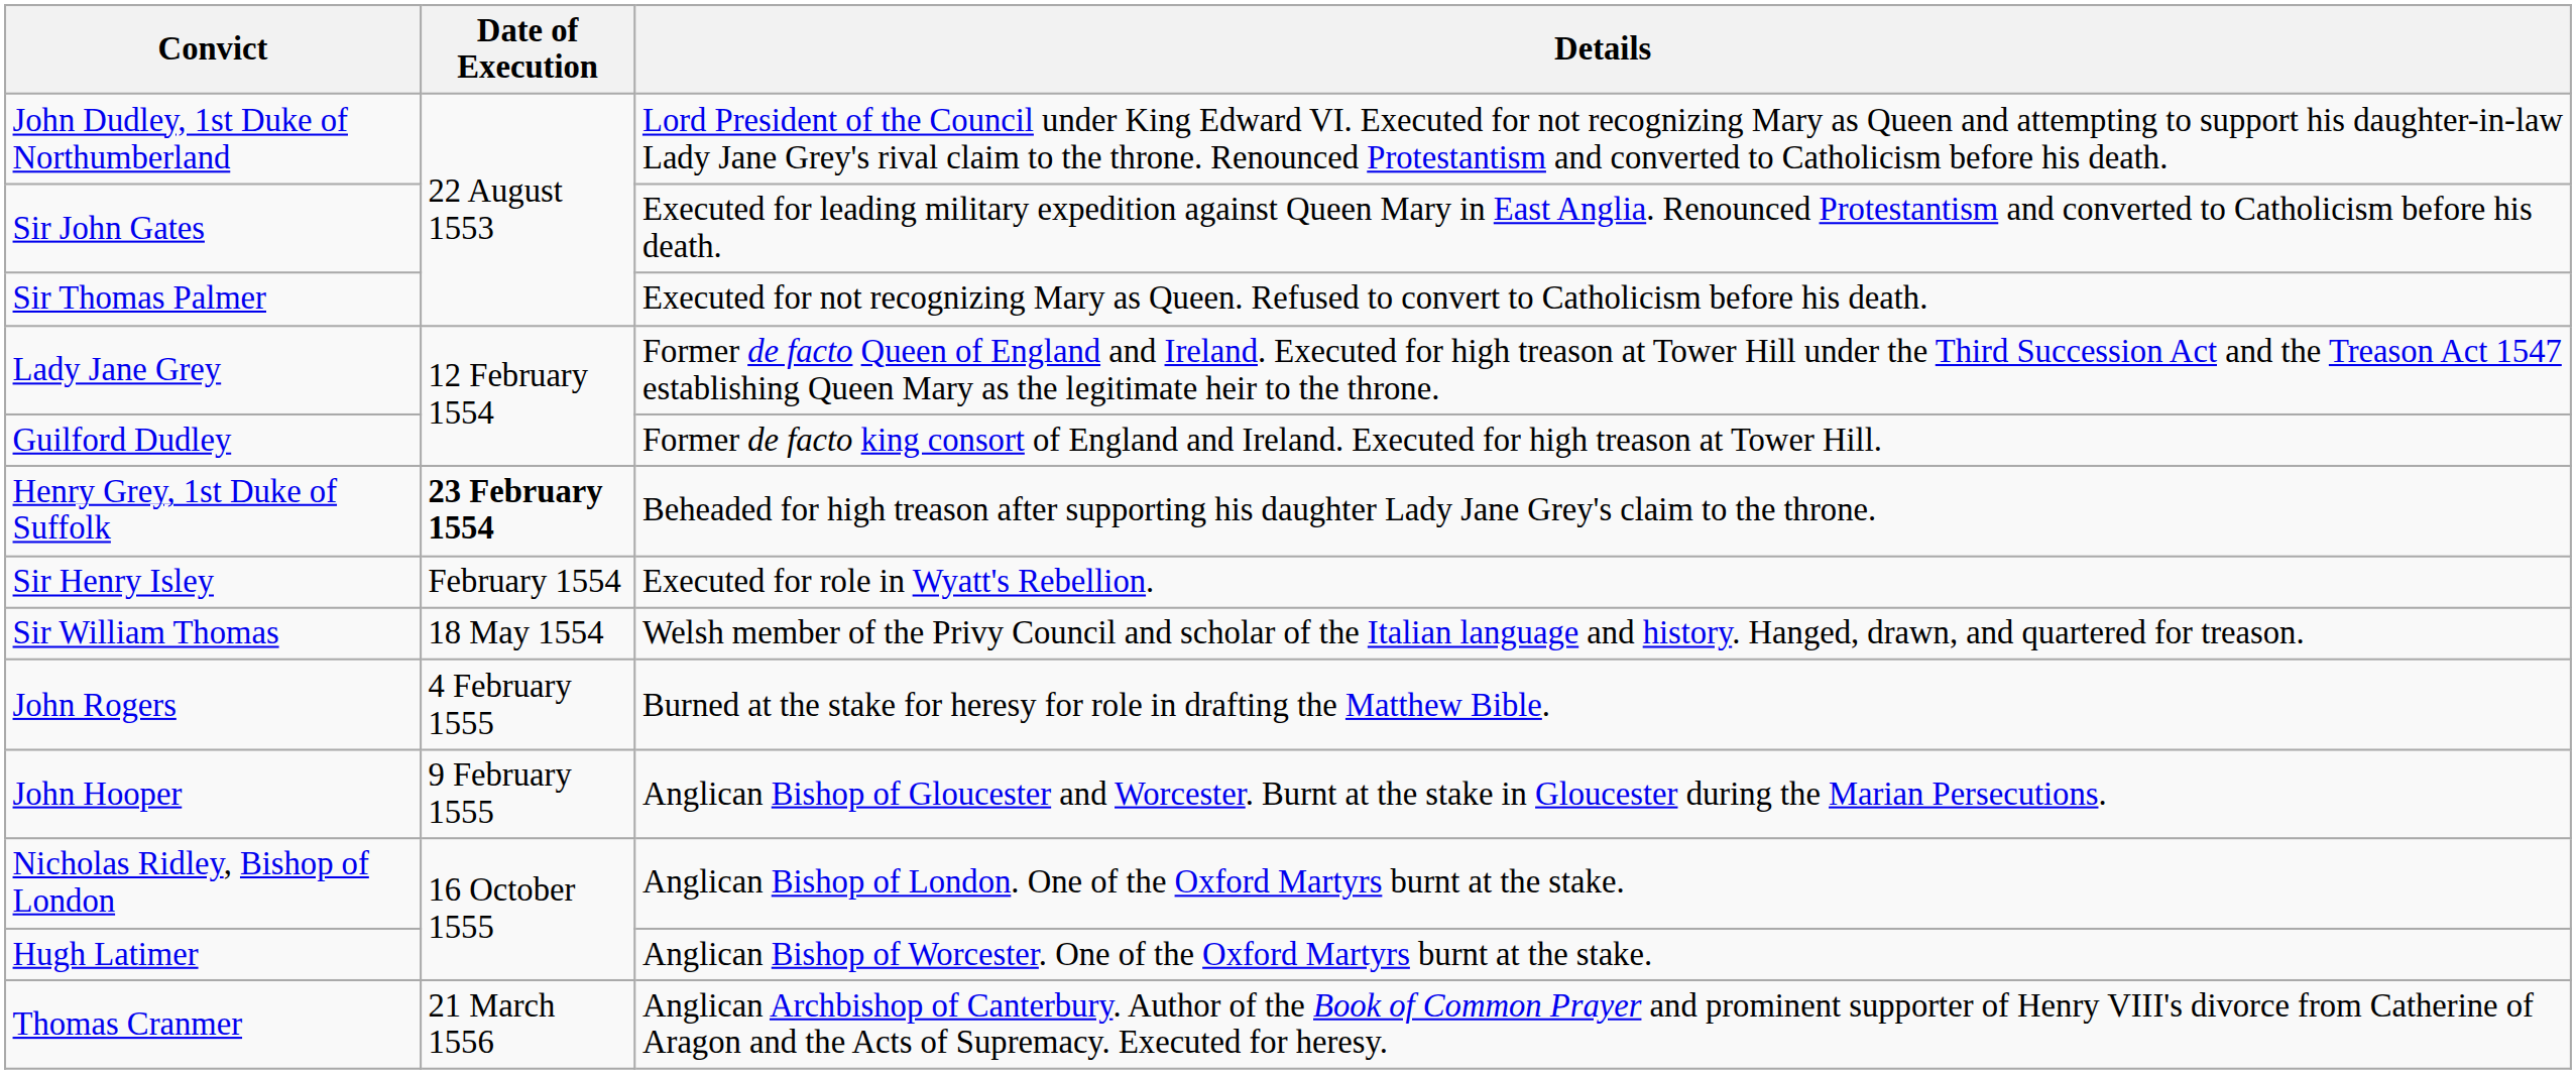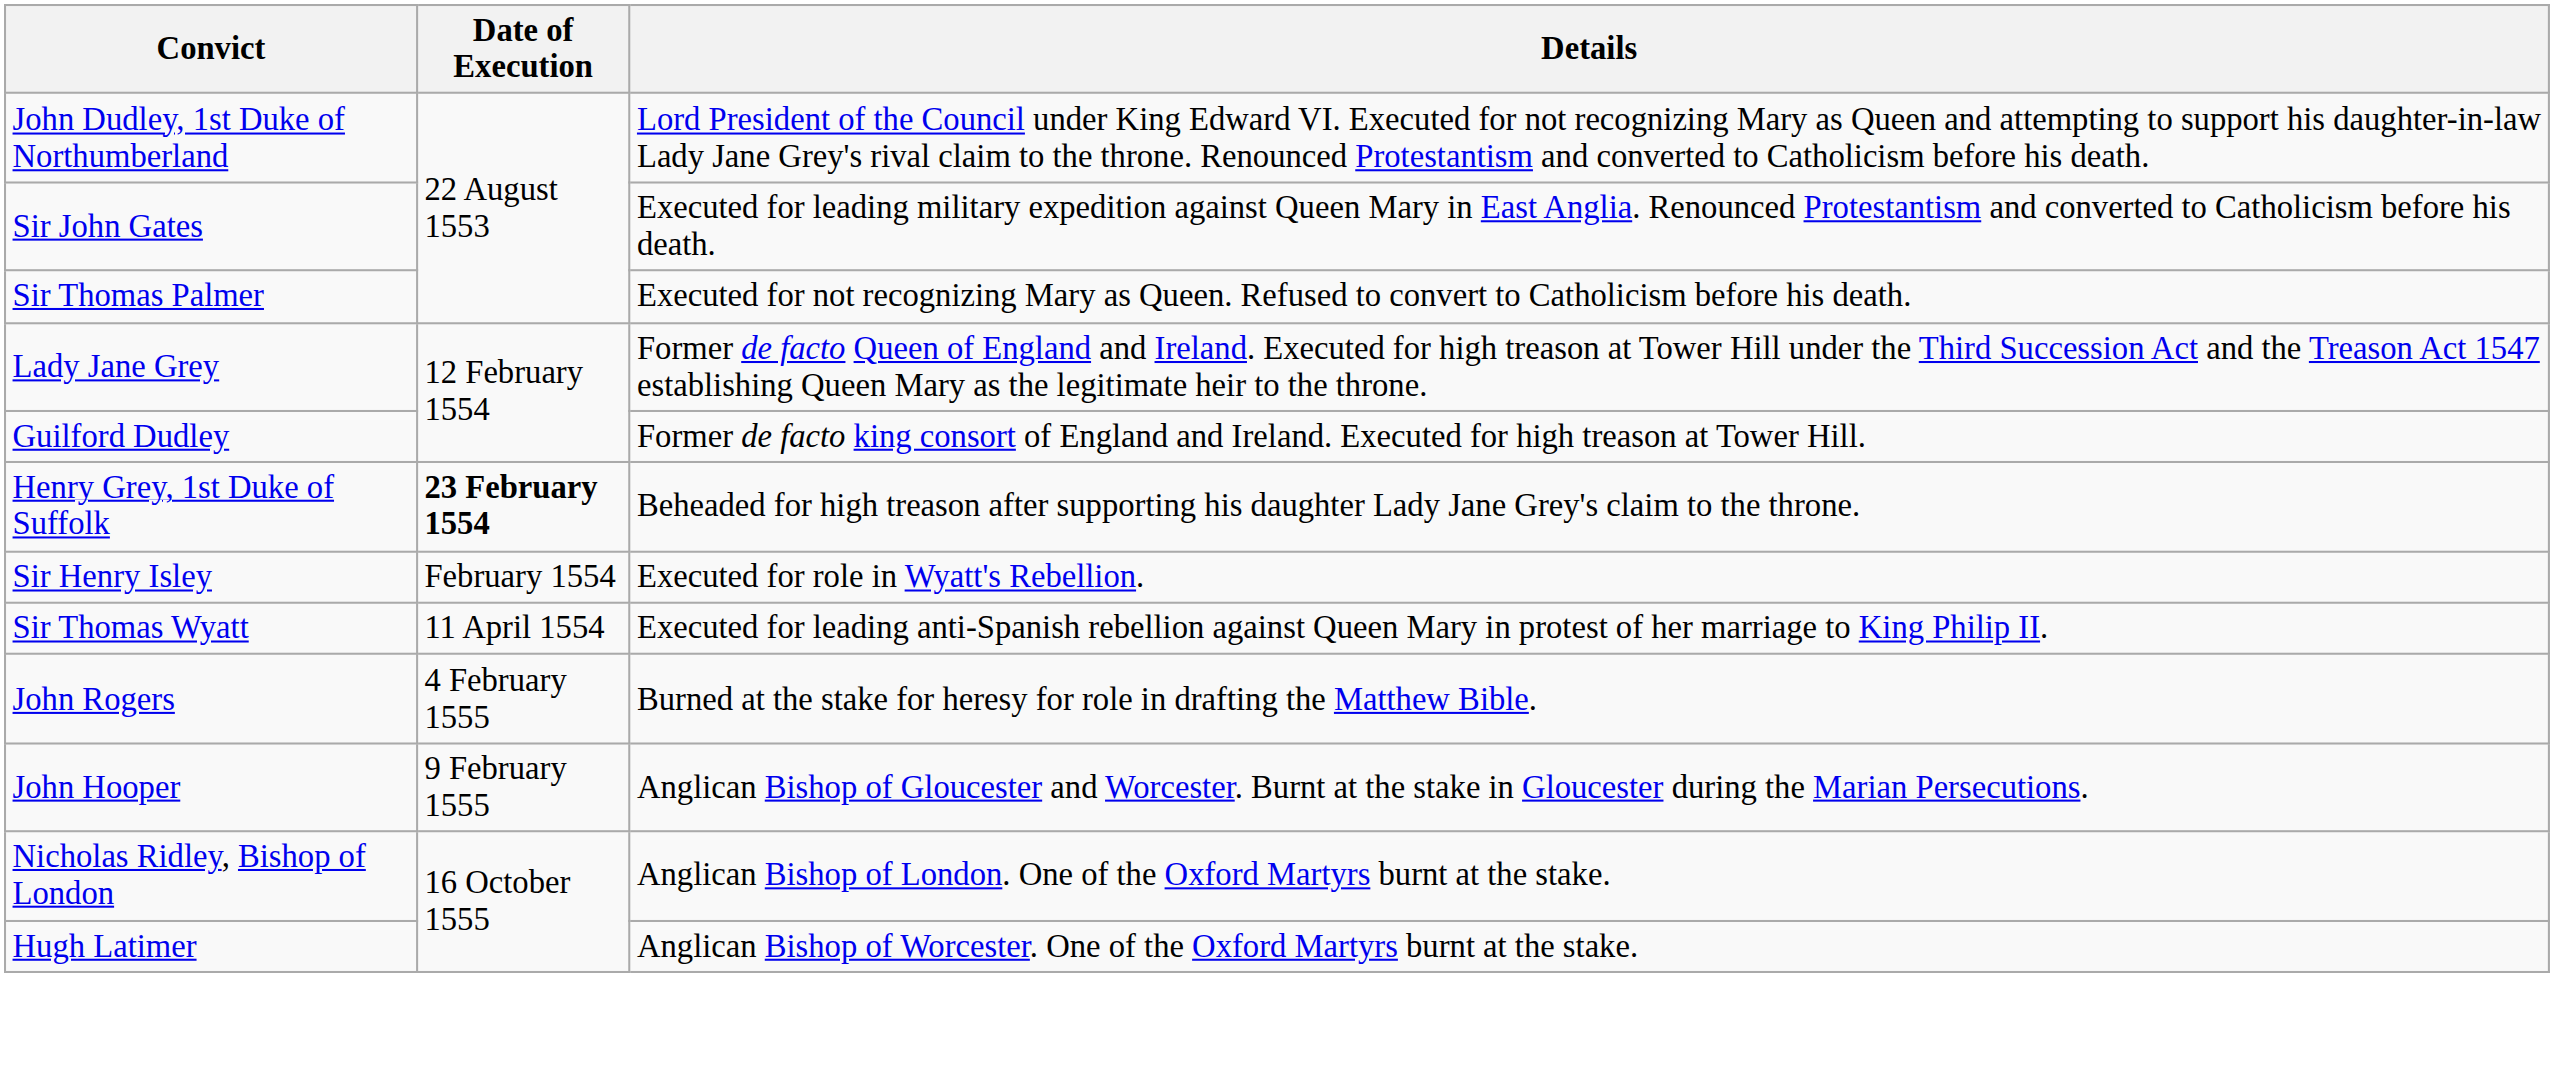+ row: Sir Thomas Wyatt | 11 April 1554 | Executed for leading anti-Spanish rebellion against Queen Mary in protest of her marriage to King Philip II.
- row: Sir William Thomas | 18 May 1554 | Welsh member of the Privy Council and scholar of the Italian language and history. Hanged, drawn, and quartered for treason.
- row: Thomas Cranmer | 21 March 1556 | Anglican Archbishop of Canterbury. Author of the Book of Common Prayer and prominent supporter of Henry VIII's divorce from Catherine of Aragon and the Acts of Supremacy. Executed for heresy.
